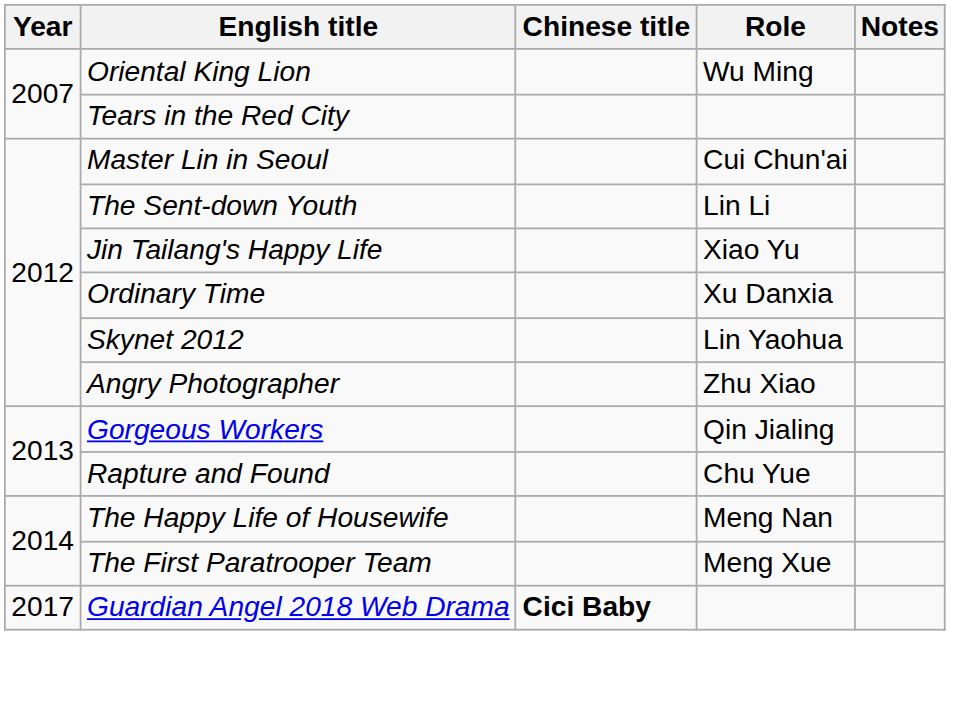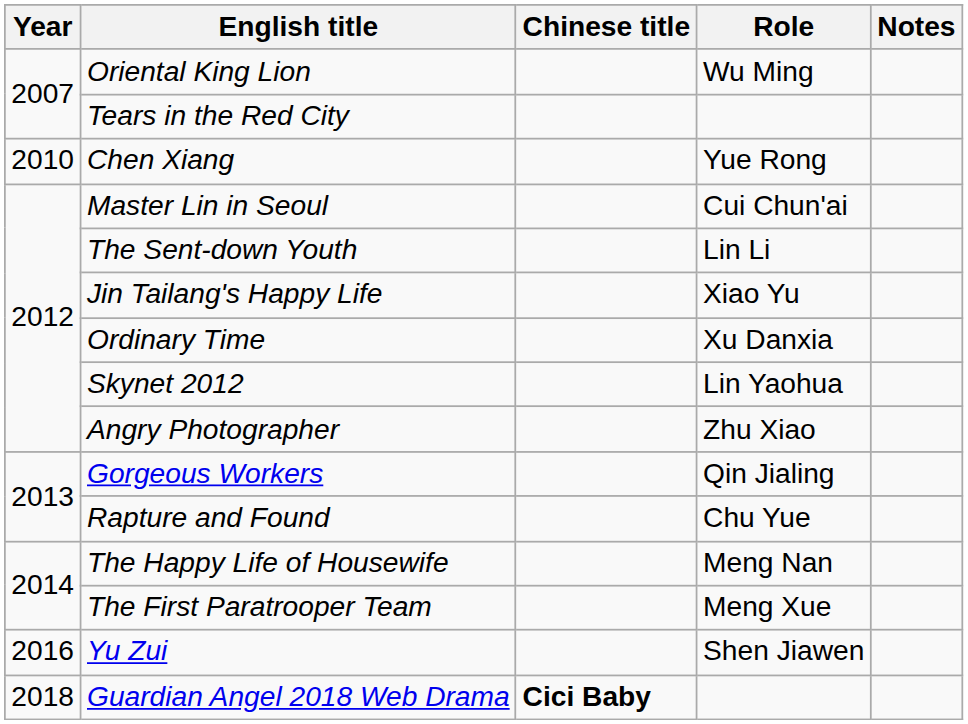+ row: 2010 | Chen Xiang | Yue Rong
+ row: 2016 | Yu Zui | Shen Jiawen
Guardian Angel 2018 Web Drama | Year: 2017 -> 2018
